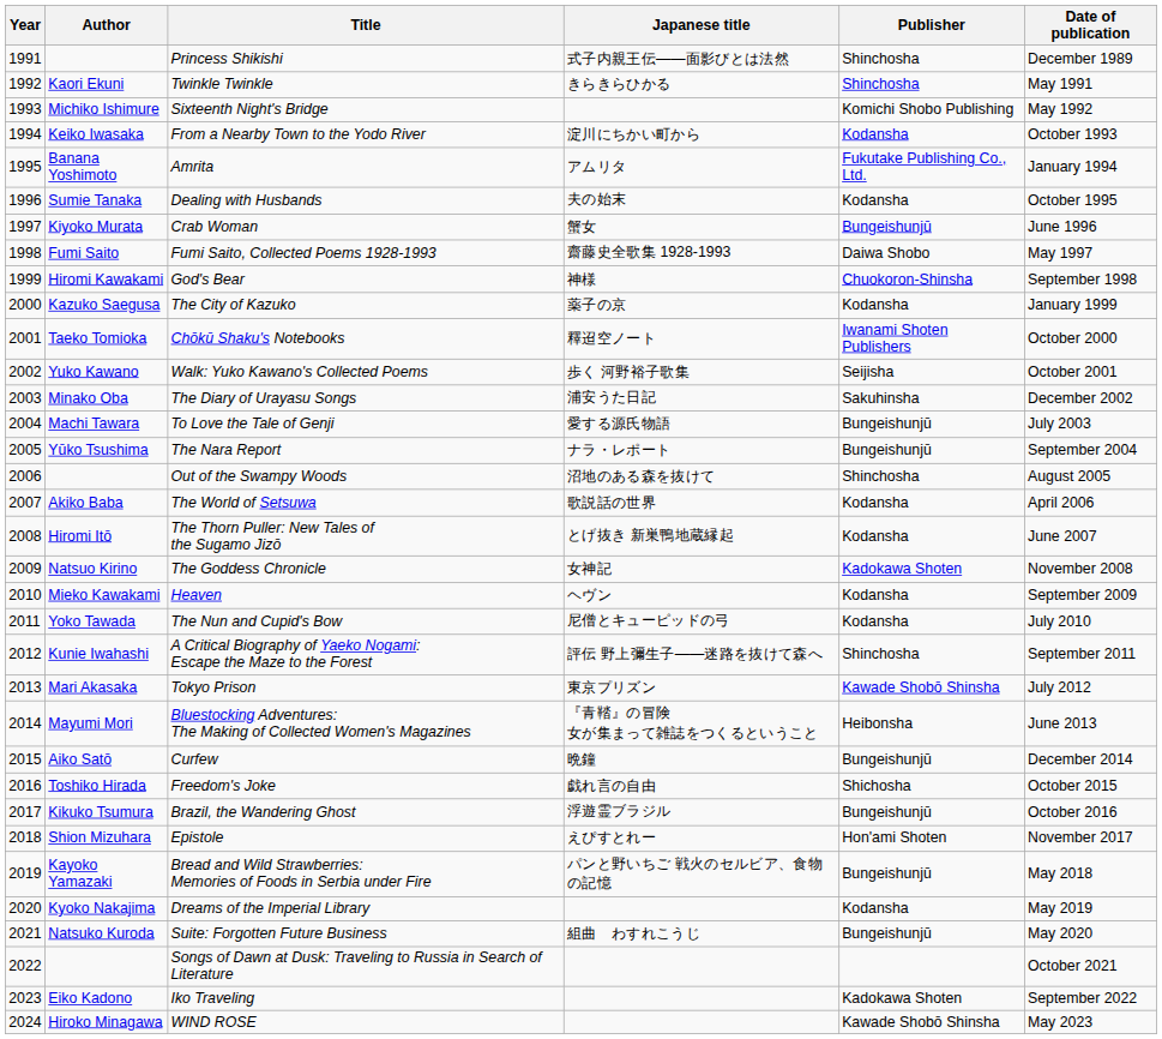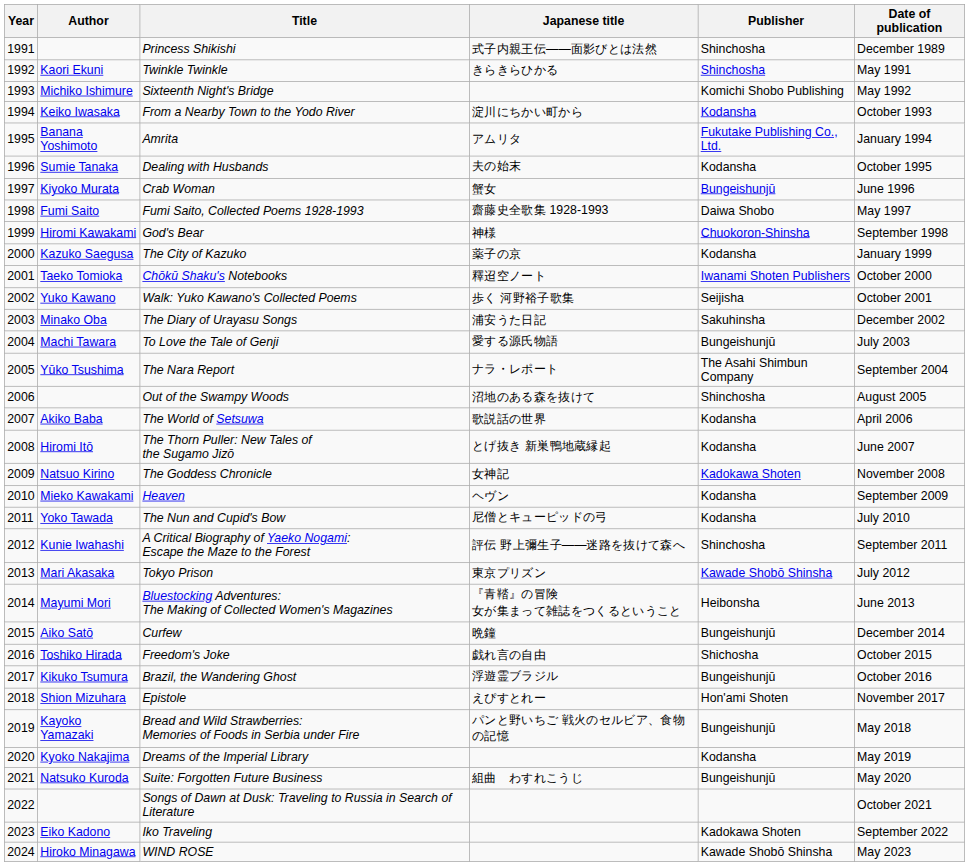The Nara Report | Publisher: Bungeishunjū -> The Asahi Shimbun Company
